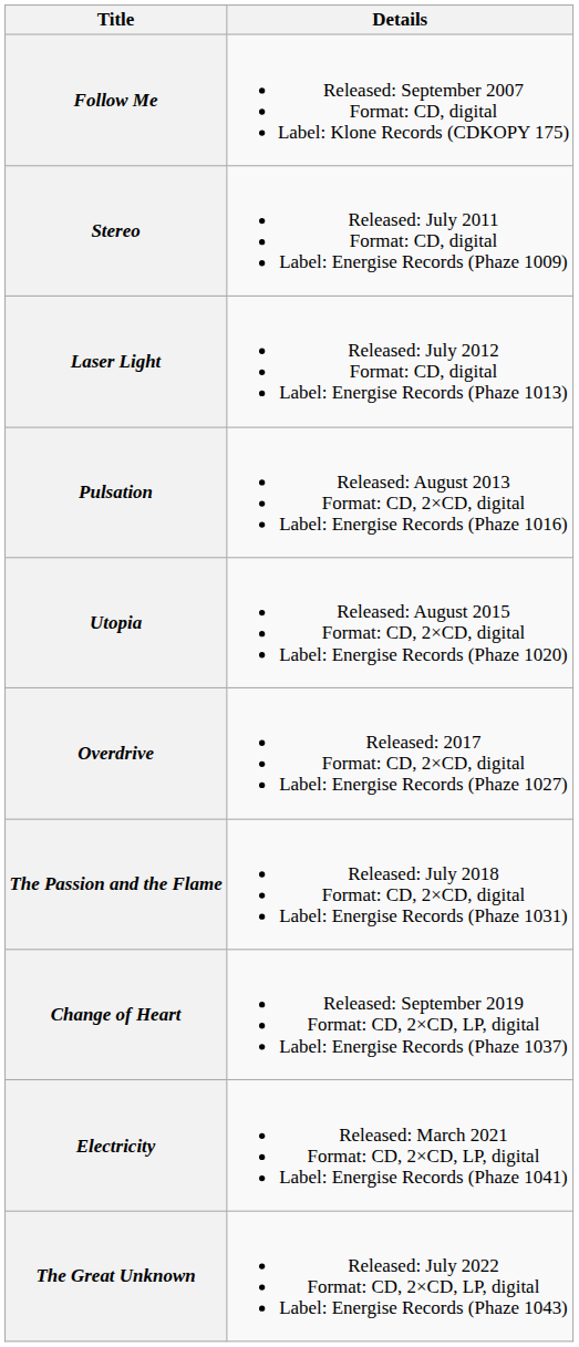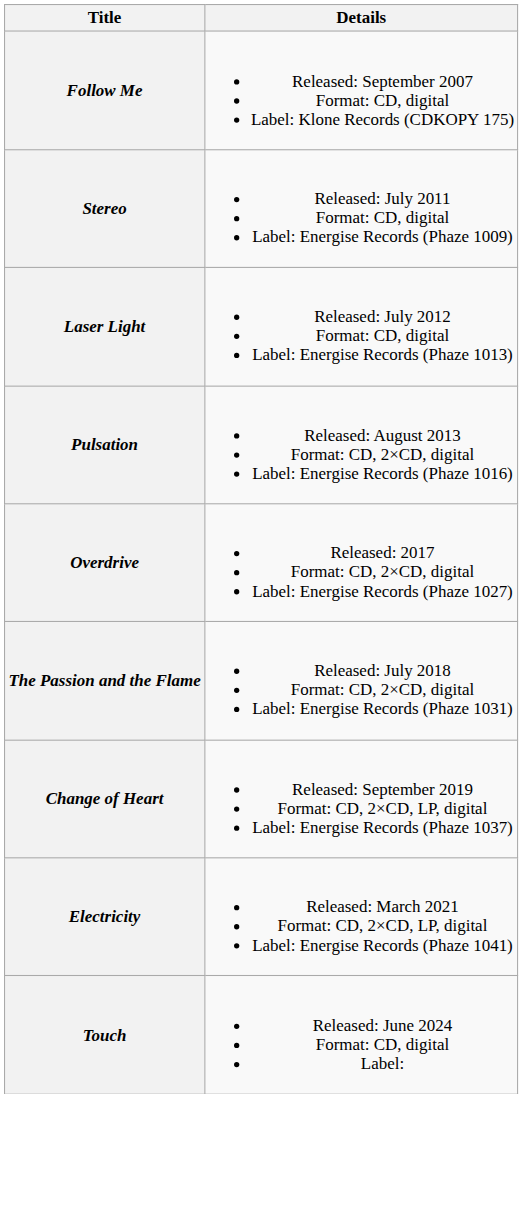- row: Utopia | Released: August 2015 Format: CD, 2×CD, digital Label: Energise Records (Phaze 1020)
- row: The Great Unknown | Released: July 2022 Format: CD, 2×CD, LP, digital Label: Energise Records (Phaze 1043)
+ row: Touch | Released: June 2024 Format: CD, digital Label:
